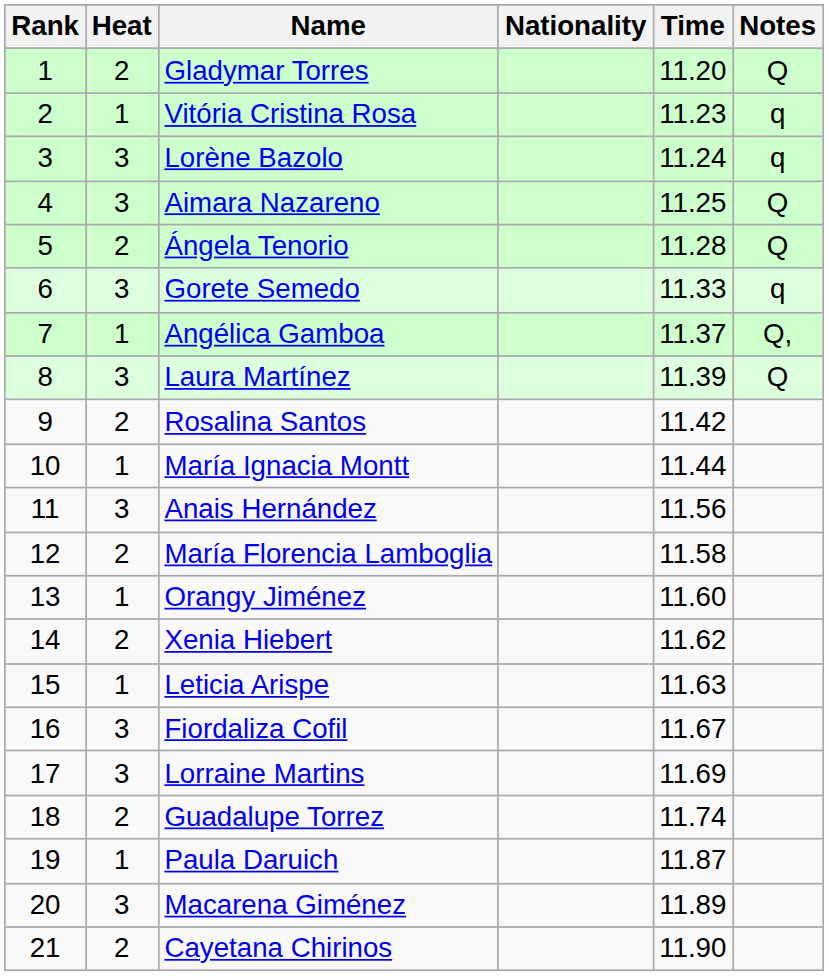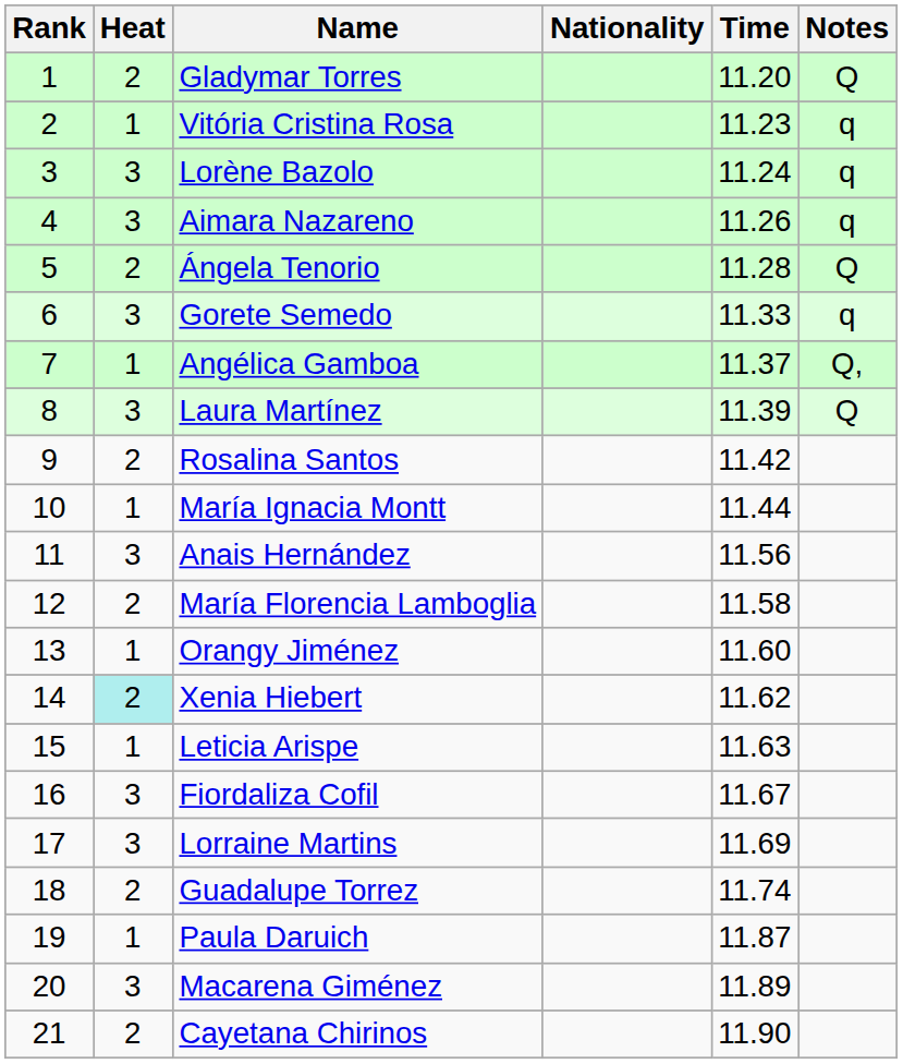Aimara Nazareno | Time: 11.25 -> 11.26
Aimara Nazareno | Notes: Q -> q
Xenia Hiebert | Heat: no background -> paleturquoise background
